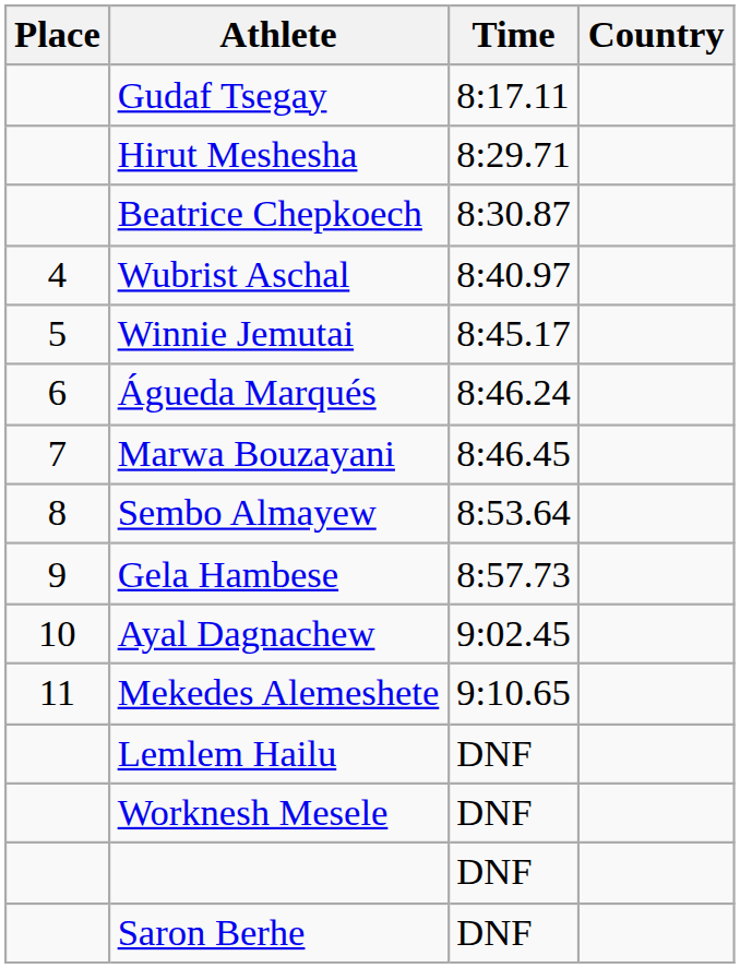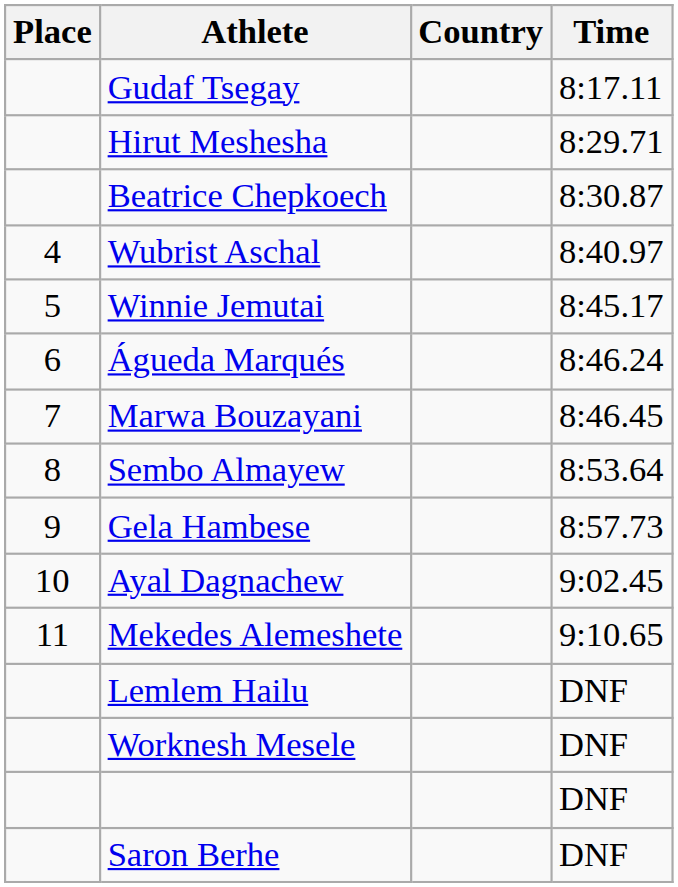columns swapped: Country <-> Time
